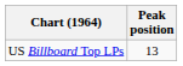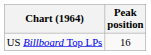US Billboard Top LPs | Peak position: 13 -> 16
